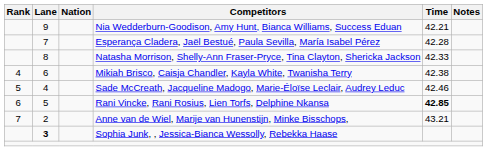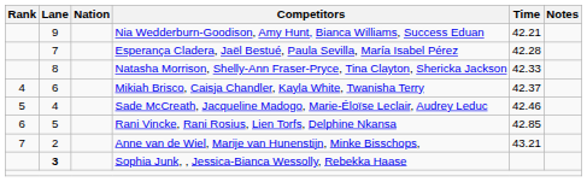Mikiah Brisco, Caisja Chandler, Kayla White, Twanisha Terry | Time: 42.38 -> 42.37
Rani Vincke, Rani Rosius, Lien Torfs, Delphine Nkansa | Time: bold -> normal
